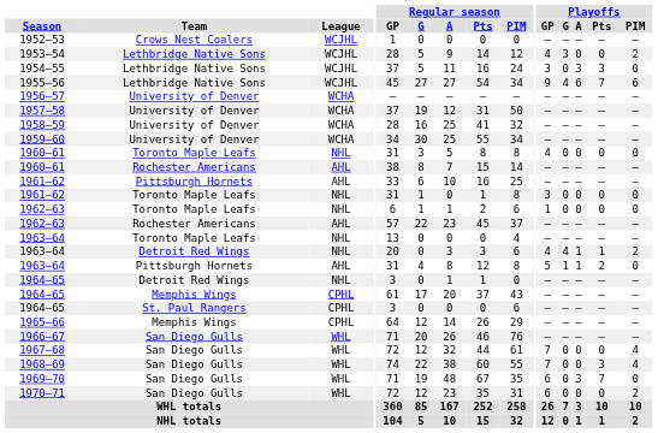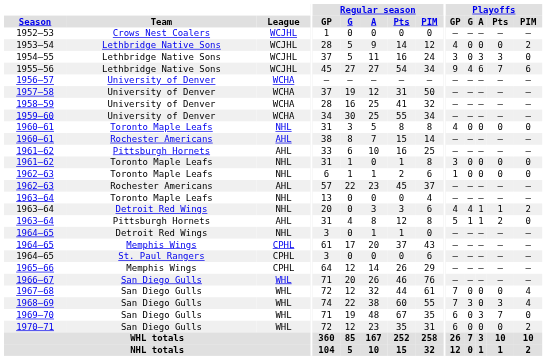1953–54 | Playoffs / G: 3 -> 0
1968–69 | Playoffs / G: 0 -> 3
